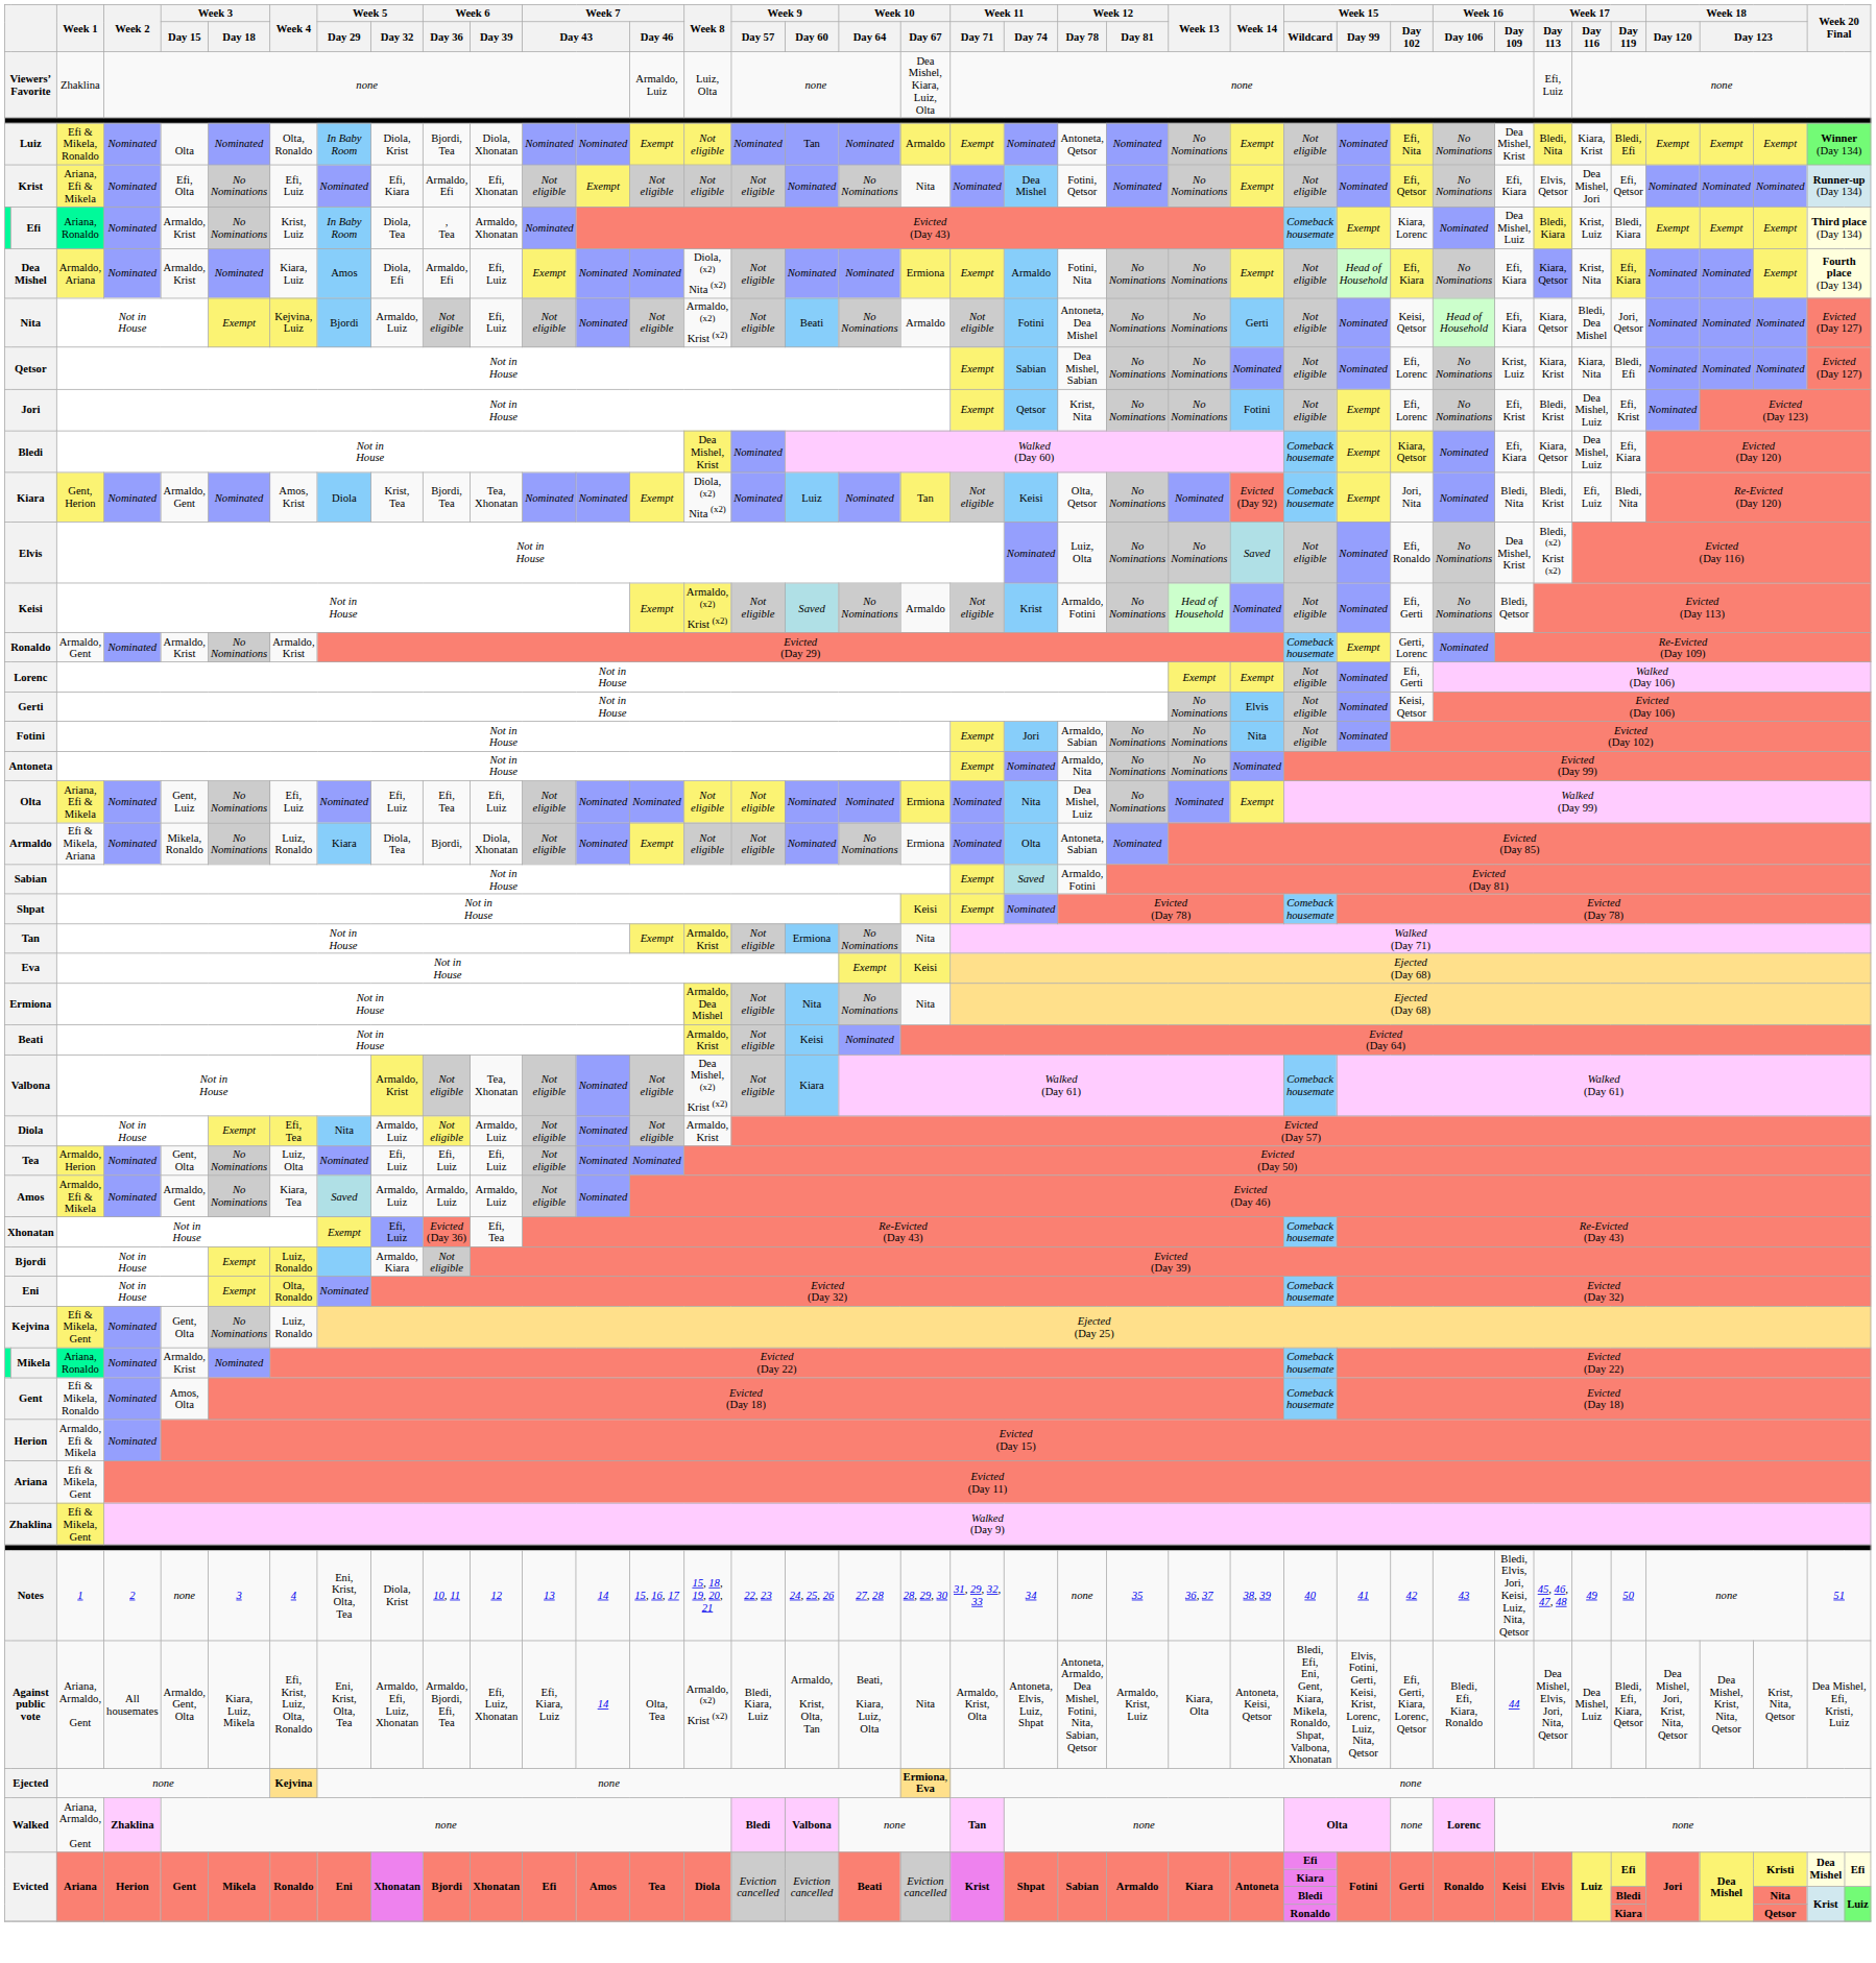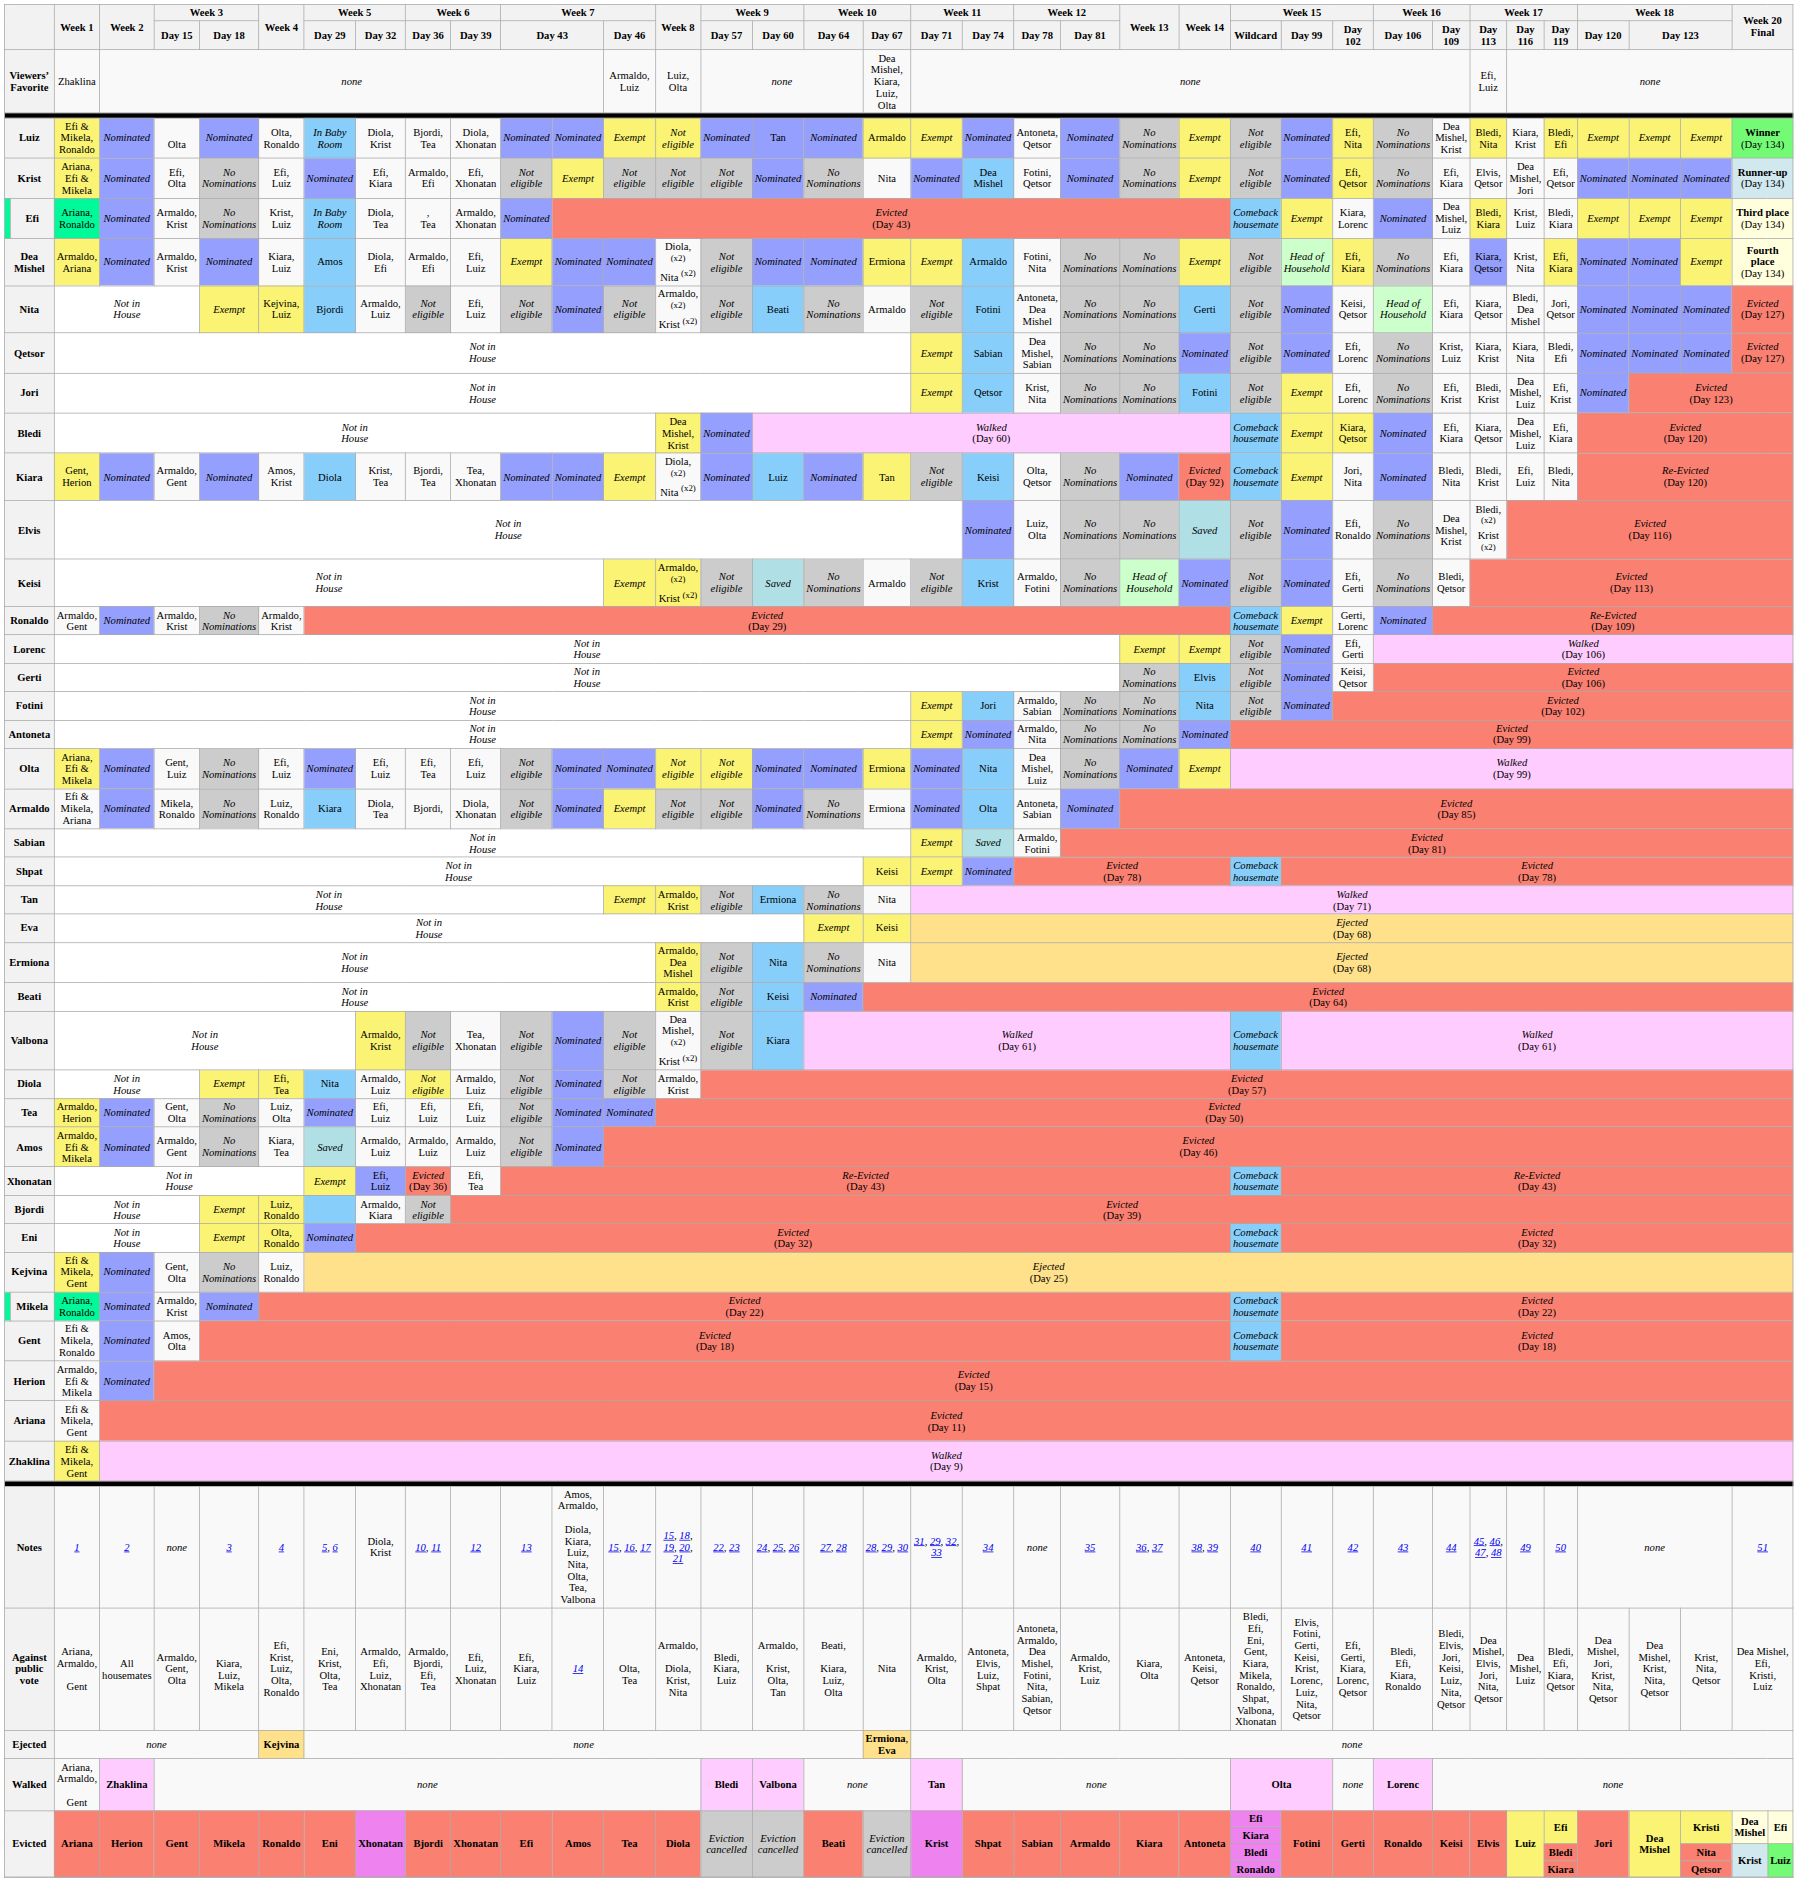Notes | Week 5 / Day 29: Eni, Krist, Olta, Tea -> 5, 6
Notes | column 13: 14 -> Amos, Armaldo, Diola, Kiara, Luiz, Nita, Olta, Tea, Valbona
Notes | Week 16 / Day 109: Bledi, Elvis, Jori, Keisi, Luiz, Nita, Qetsor -> 44
Against public vote | Week 8: Armaldo, (x2) Krist (x2) -> Armaldo, Diola, Krist, Nita
Against public vote | Week 16 / Day 109: 44 -> Bledi, Elvis, Jori, Keisi, Luiz, Nita, Qetsor
